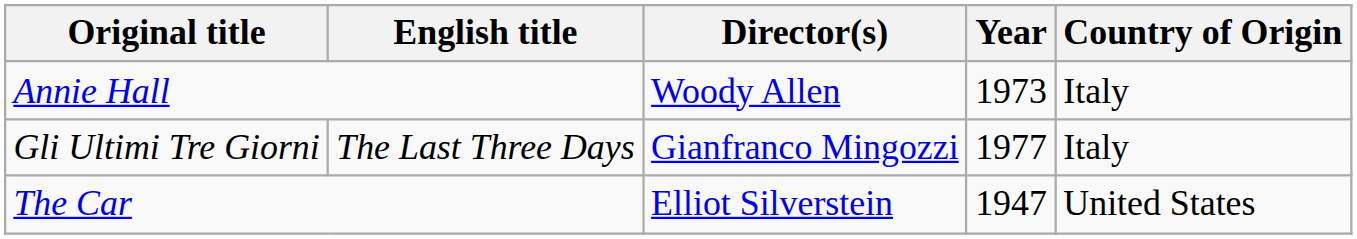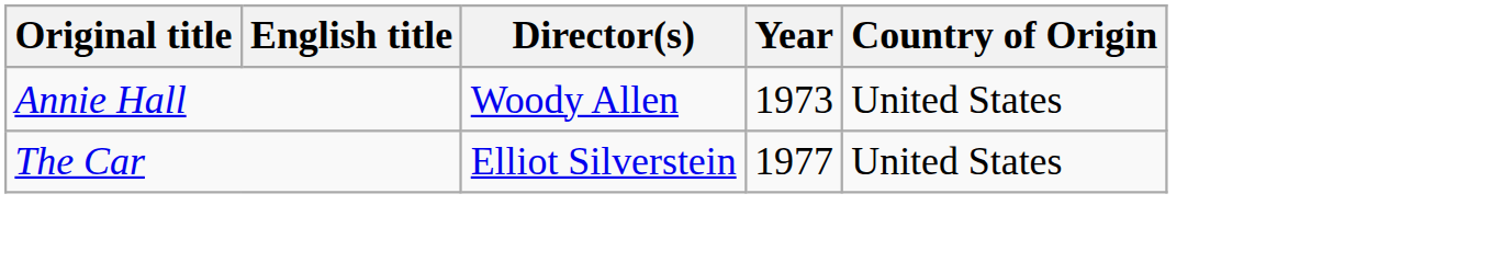Annie Hall | Country of Origin: Italy -> United States
- row: Gli Ultimi Tre Giorni | The Last Three Days | Gianfranco Mingozzi | 1977 | Italy
The Car | Year: 1947 -> 1977
